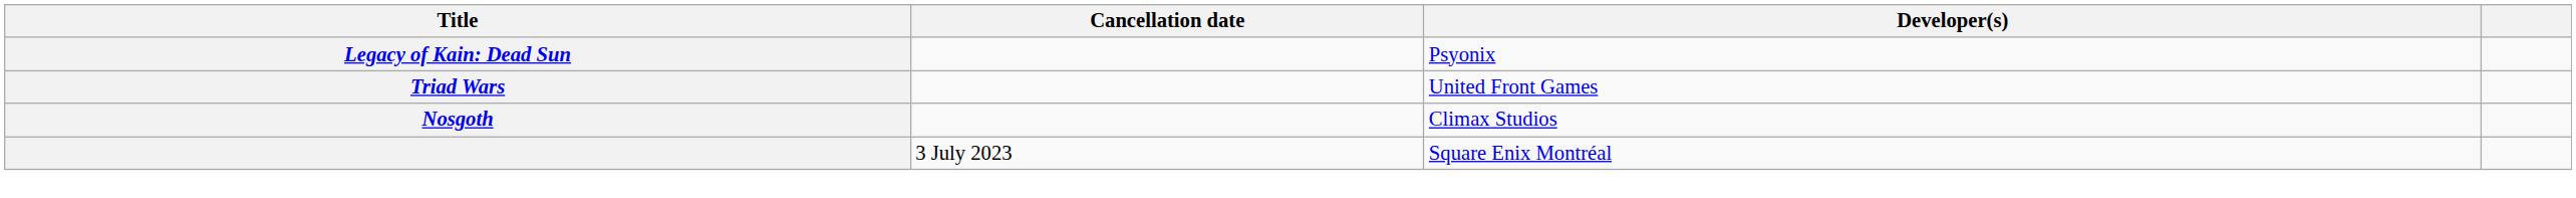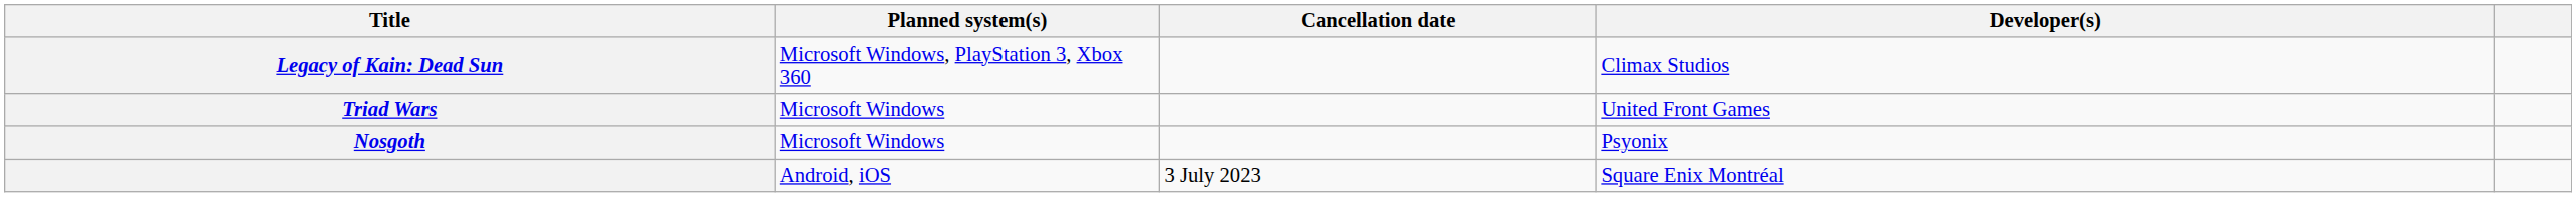+ column: Planned system(s) | Microsoft Windows, PlayStation 3, Xbox 360 | Microsoft Windows | Microsoft Windows | Android, iOS
Legacy of Kain: Dead Sun | Developer(s): Psyonix -> Climax Studios
Nosgoth | Developer(s): Climax Studios -> Psyonix
